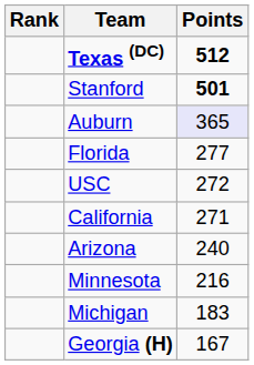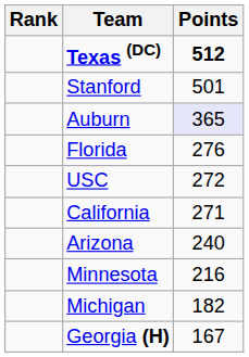Stanford | Points: bold -> normal
Florida | Points: 277 -> 276
Michigan | Points: 183 -> 182
